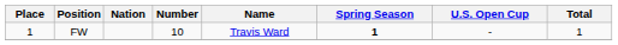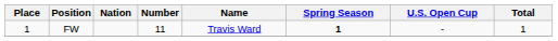FW | Number: 10 -> 11
